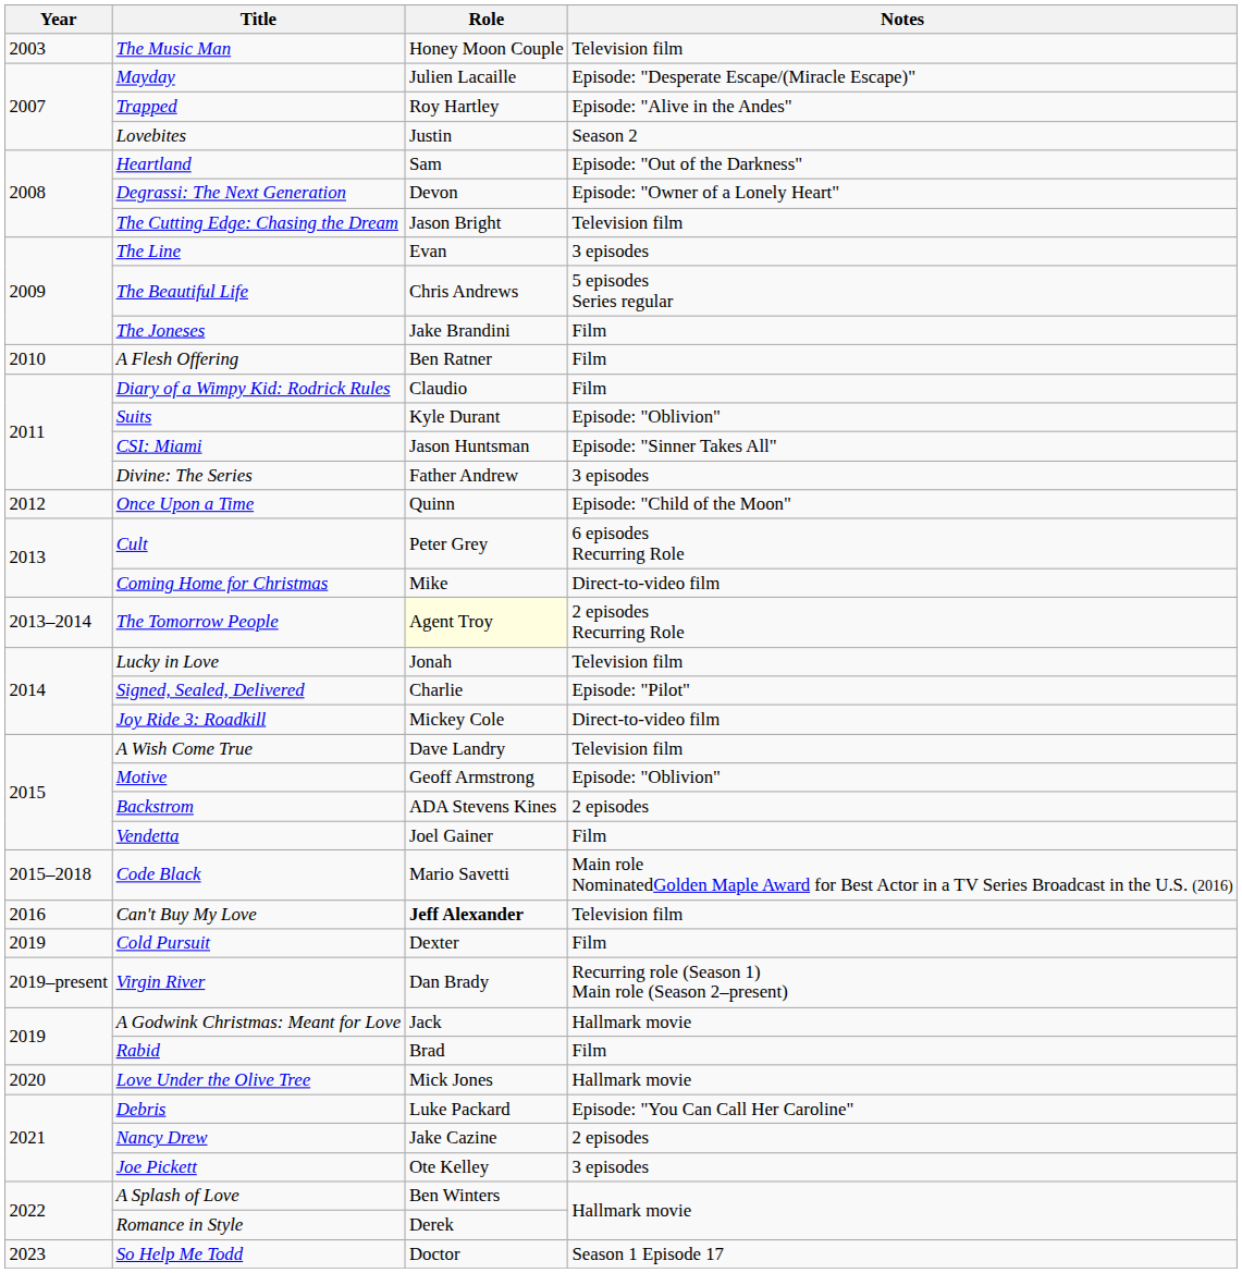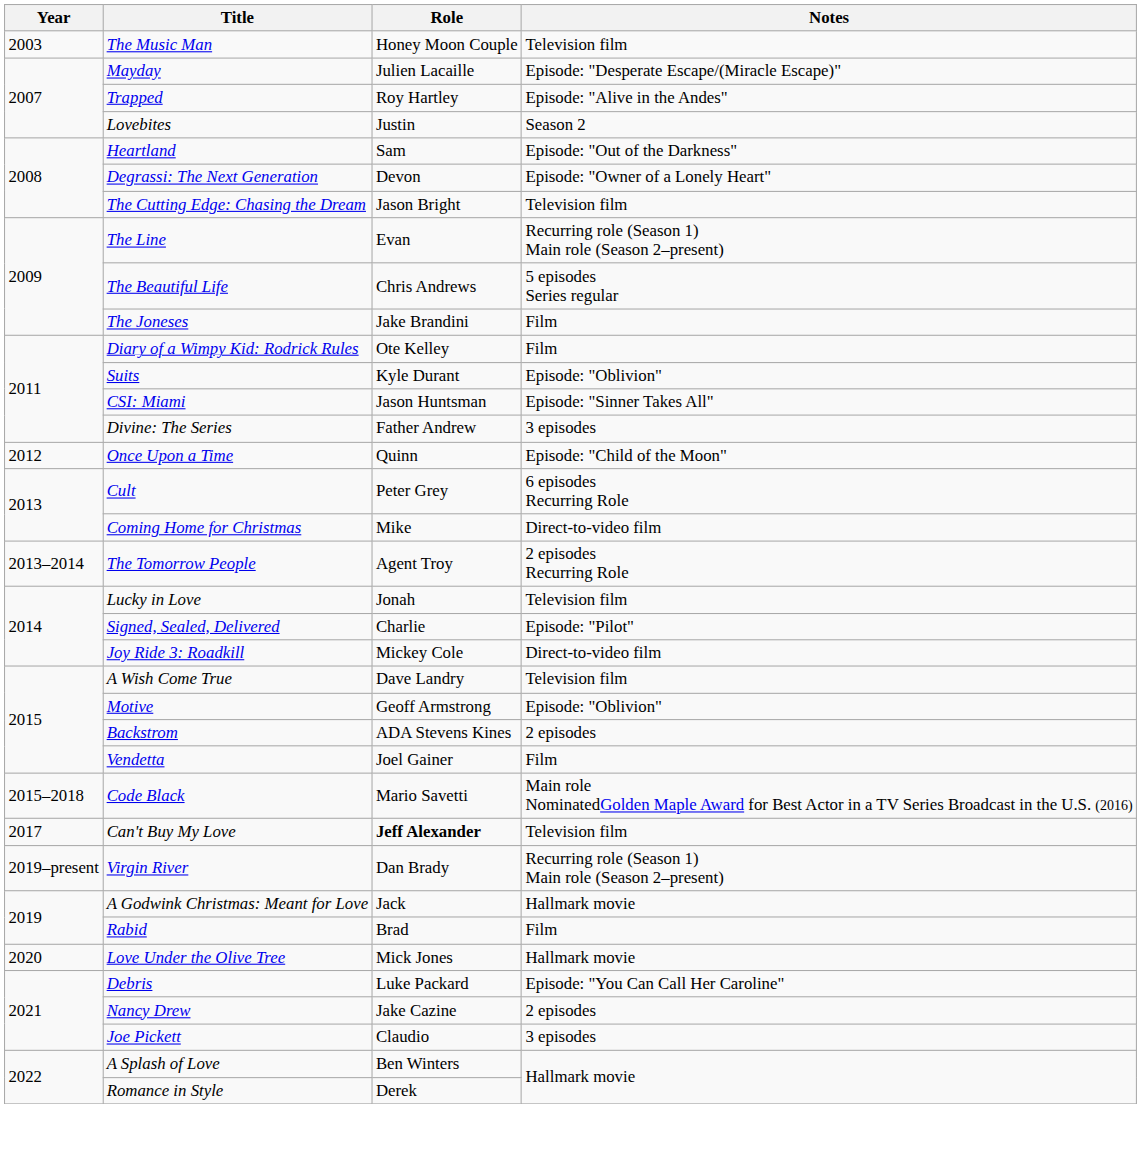The Line | Notes: 3 episodes -> Recurring role (Season 1) Main role (Season 2–present)
- row: 2010 | A Flesh Offering | Ben Ratner | Film
Diary of a Wimpy Kid: Rodrick Rules | Role: Claudio -> Ote Kelley
The Tomorrow People | Role: lightyellow background -> no background
Can't Buy My Love | Year: 2016 -> 2017
- row: 2019 | Cold Pursuit | Dexter | Film
Joe Pickett | Role: Ote Kelley -> Claudio
- row: 2023 | So Help Me Todd | Doctor | Season 1 Episode 17
